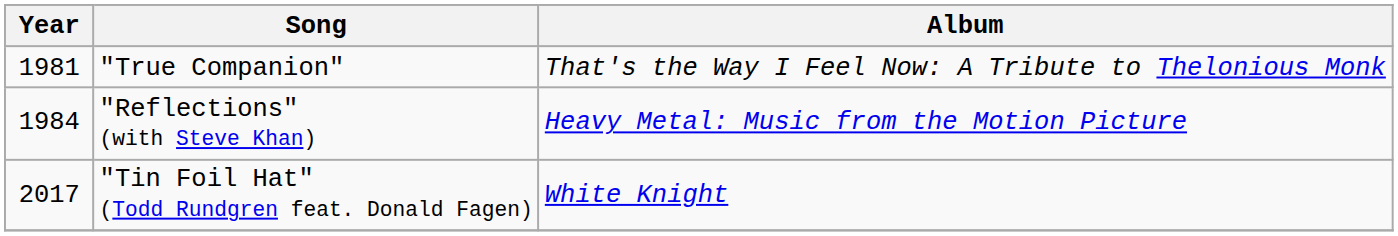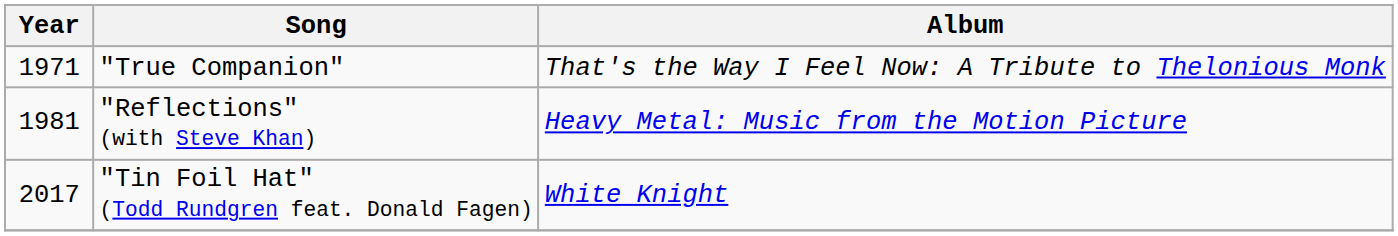"True Companion" | Year: 1981 -> 1971
"Reflections" (with Steve Khan) | Year: 1984 -> 1981
